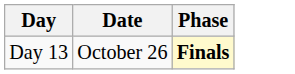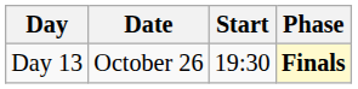+ column: Start | 19:30
